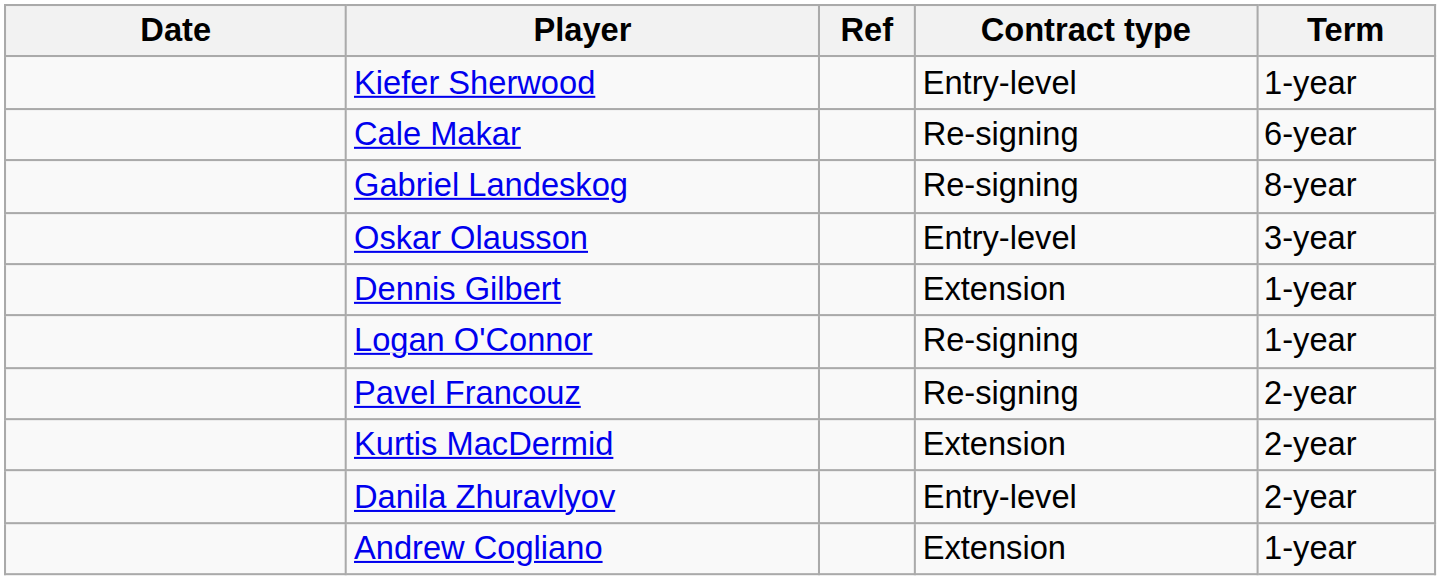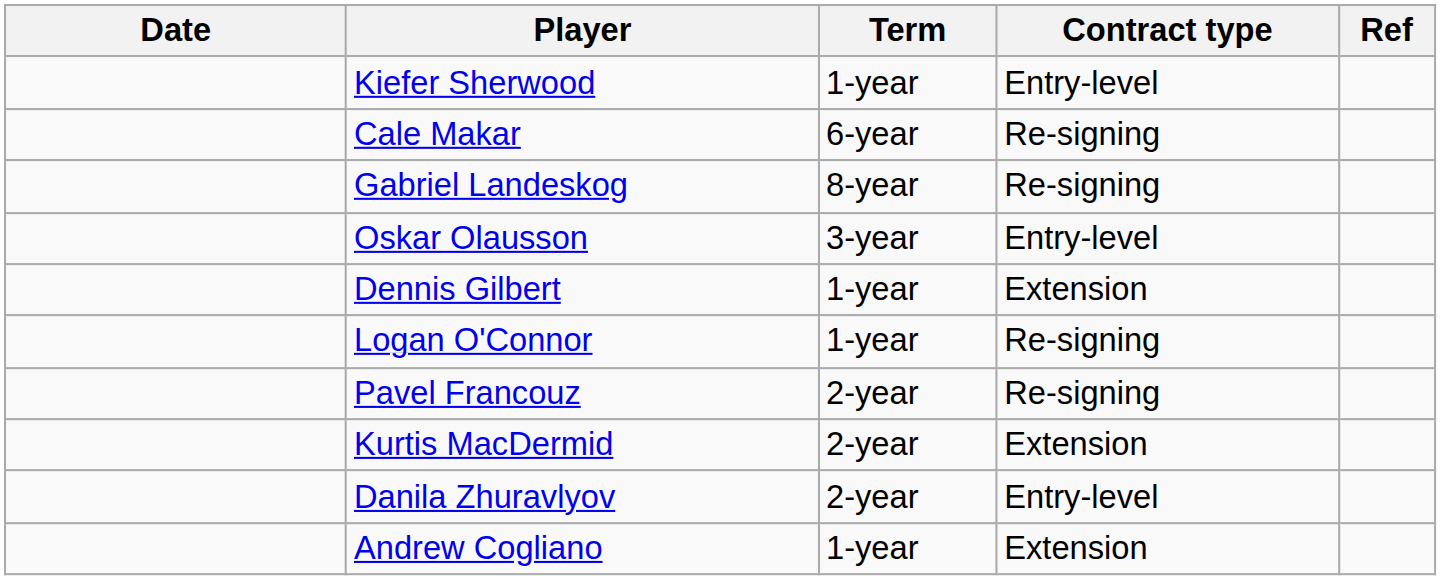columns swapped: Term <-> Ref
